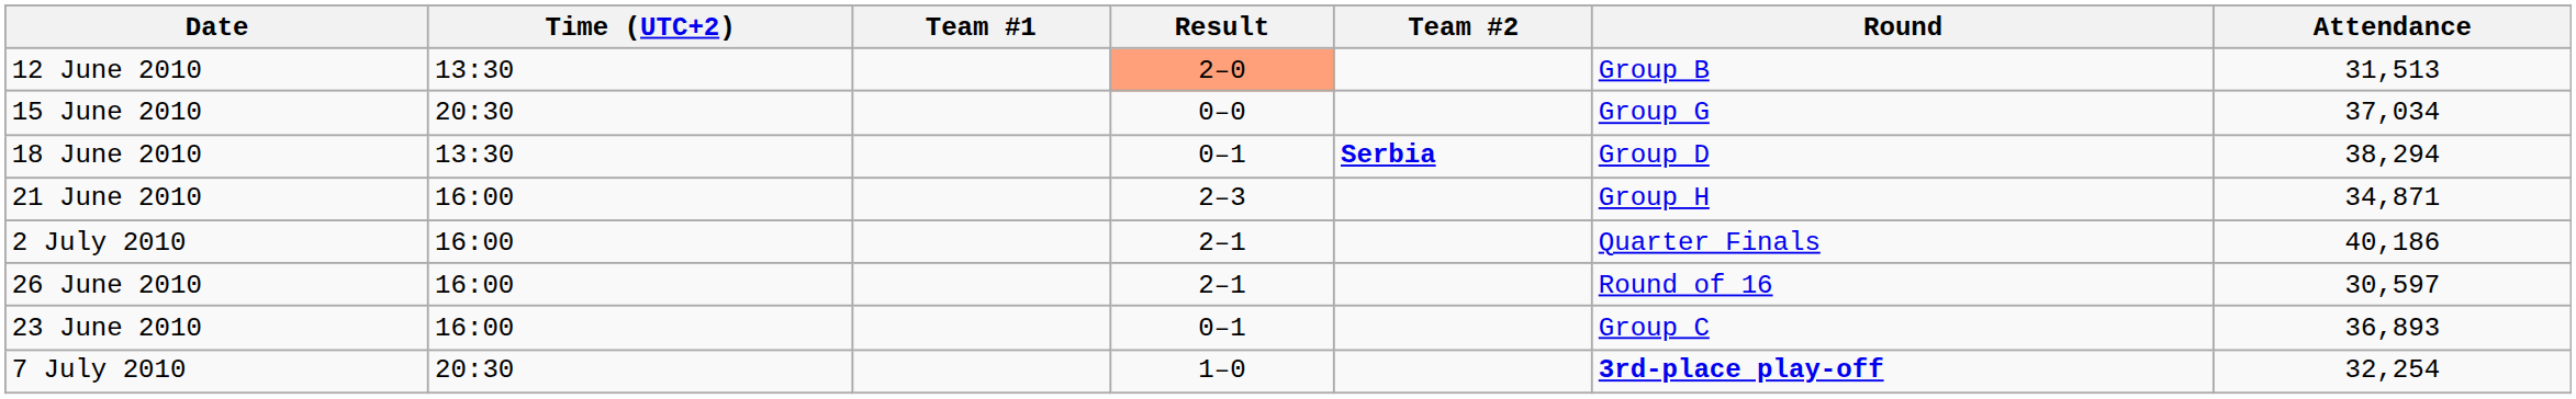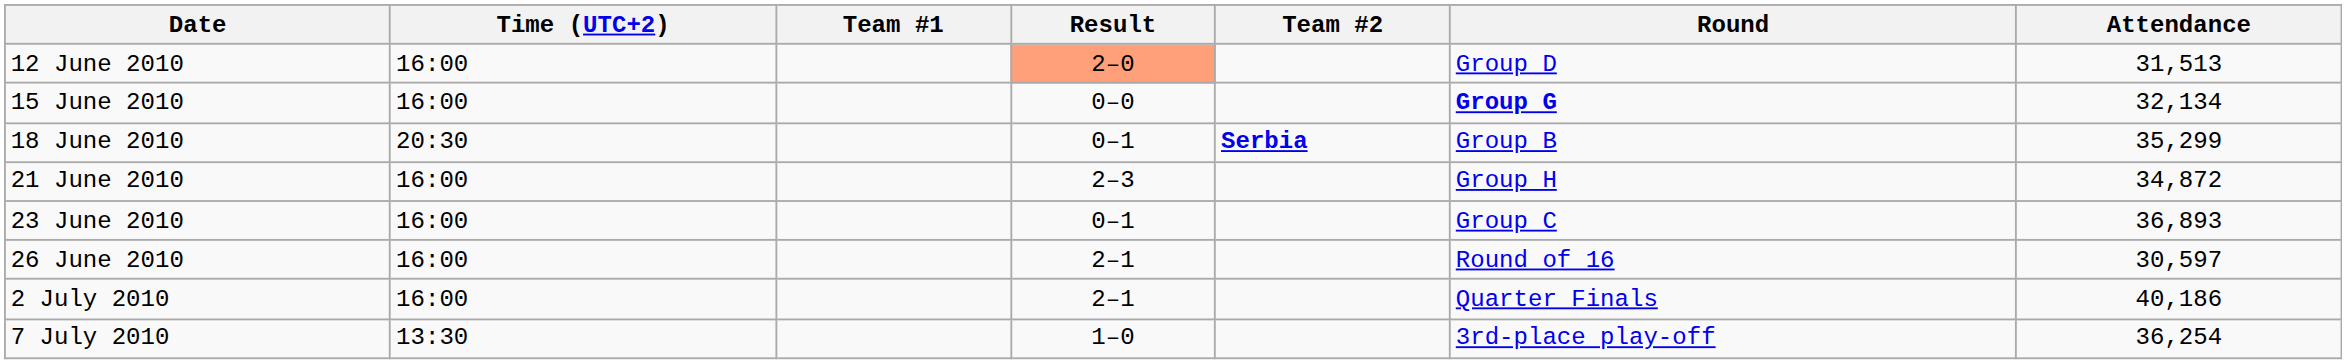12 June 2010 | Time (UTC+2): 13:30 -> 16:00
12 June 2010 | Round: Group B -> Group D
15 June 2010 | Time (UTC+2): 20:30 -> 16:00
15 June 2010 | Round: normal -> bold
15 June 2010 | Attendance: 37,034 -> 32,134
18 June 2010 | Time (UTC+2): 13:30 -> 20:30
18 June 2010 | Round: Group D -> Group B
18 June 2010 | Attendance: 38,294 -> 35,299
21 June 2010 | Attendance: 34,871 -> 34,872
rows swapped: 23 June 2010 <-> 2 July 2010
7 July 2010 | Time (UTC+2): 20:30 -> 13:30
7 July 2010 | Round: bold -> normal
7 July 2010 | Attendance: 32,254 -> 36,254
